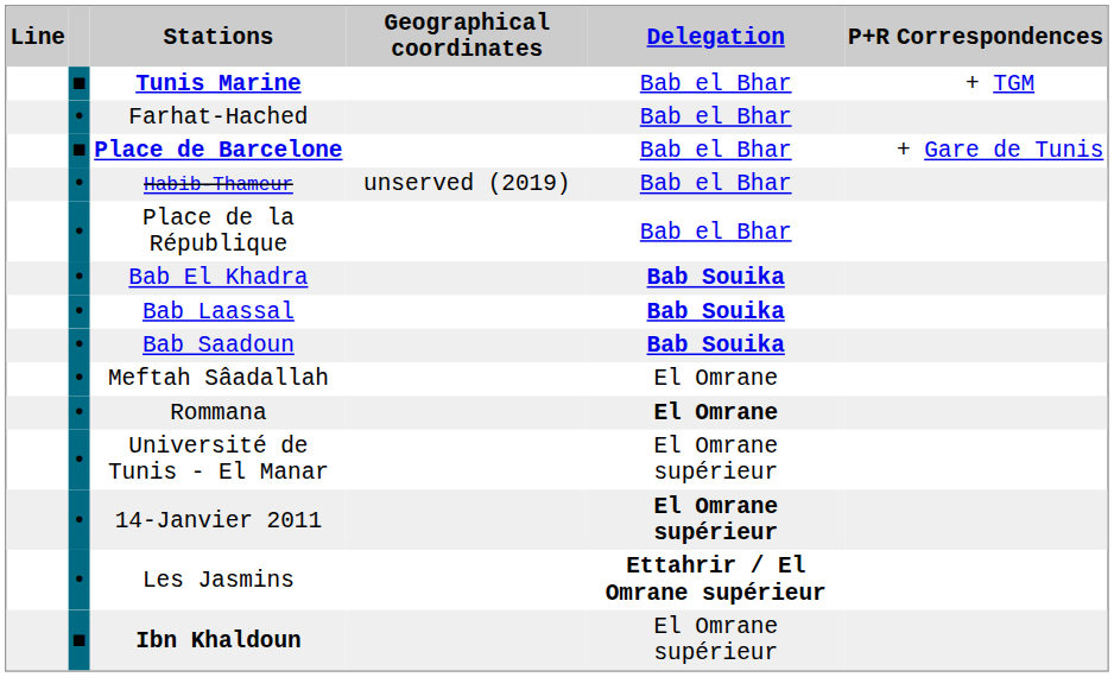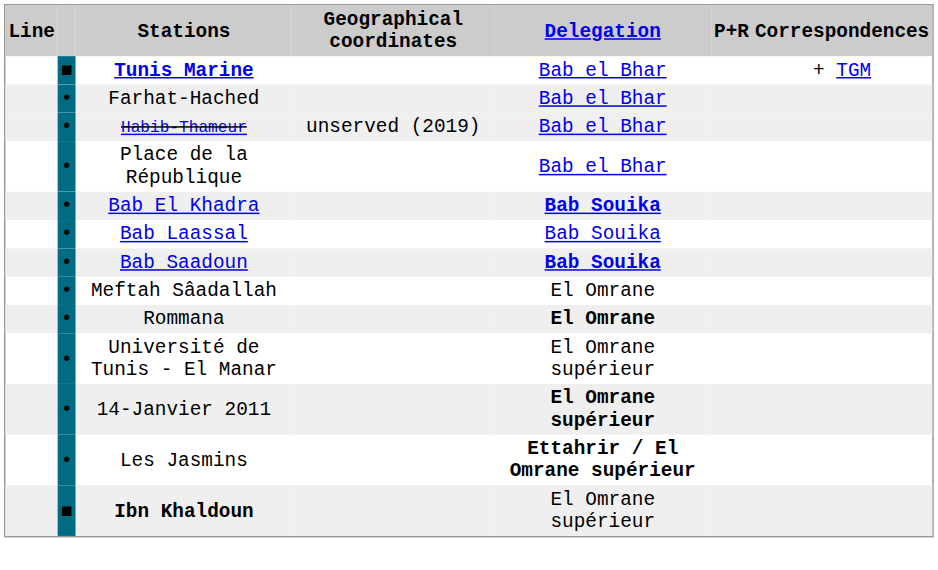- row: ■ | Place de Barcelone | Bab el Bhar | + Gare de Tunis
Bab Laassal | Delegation: bold -> normal
